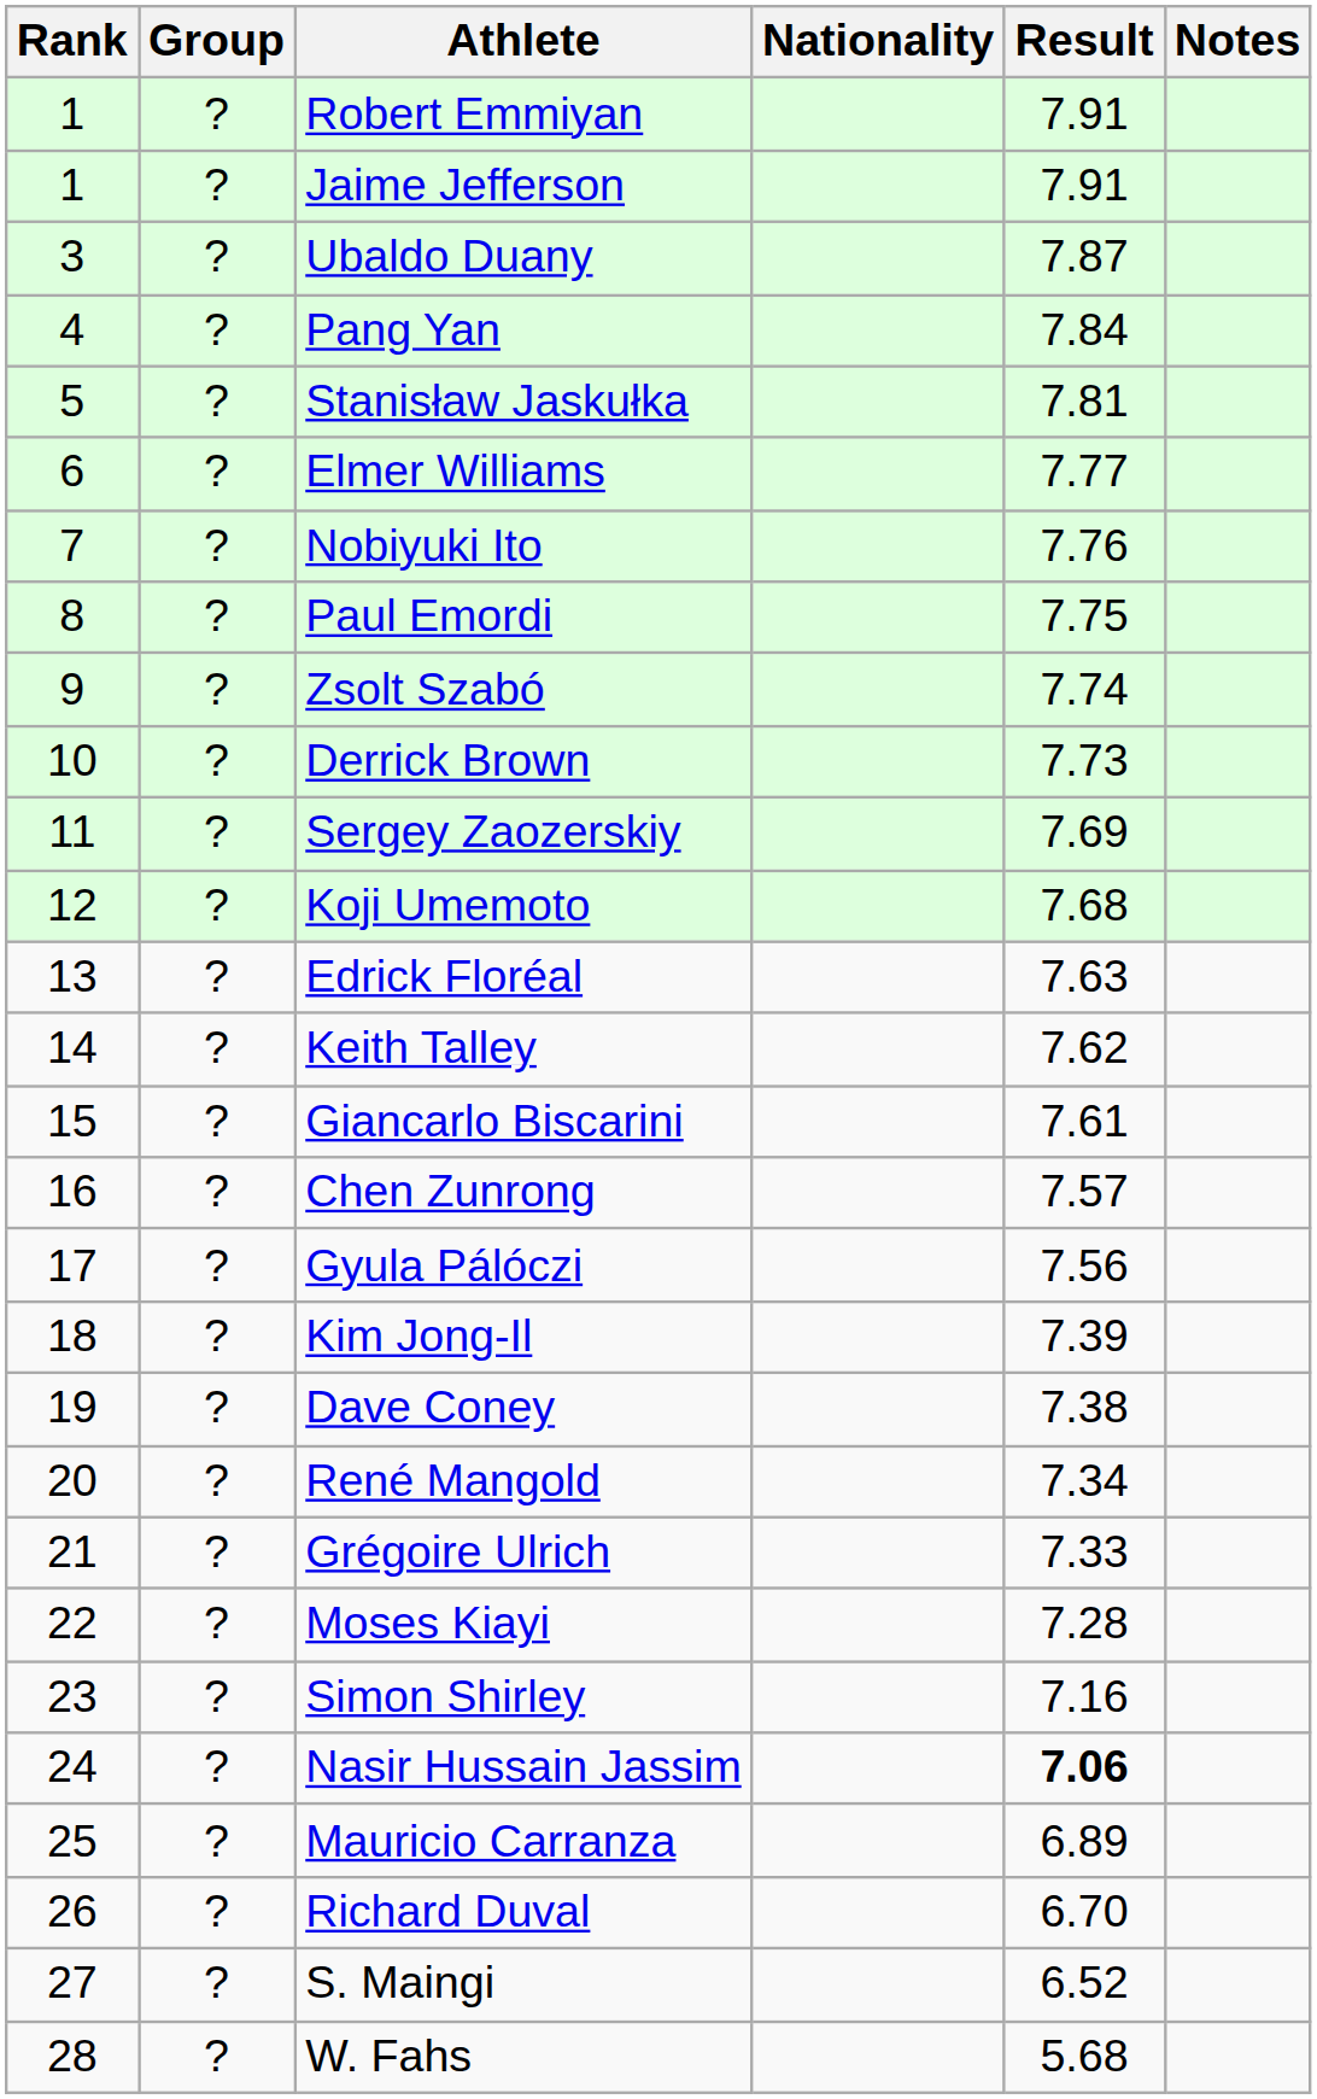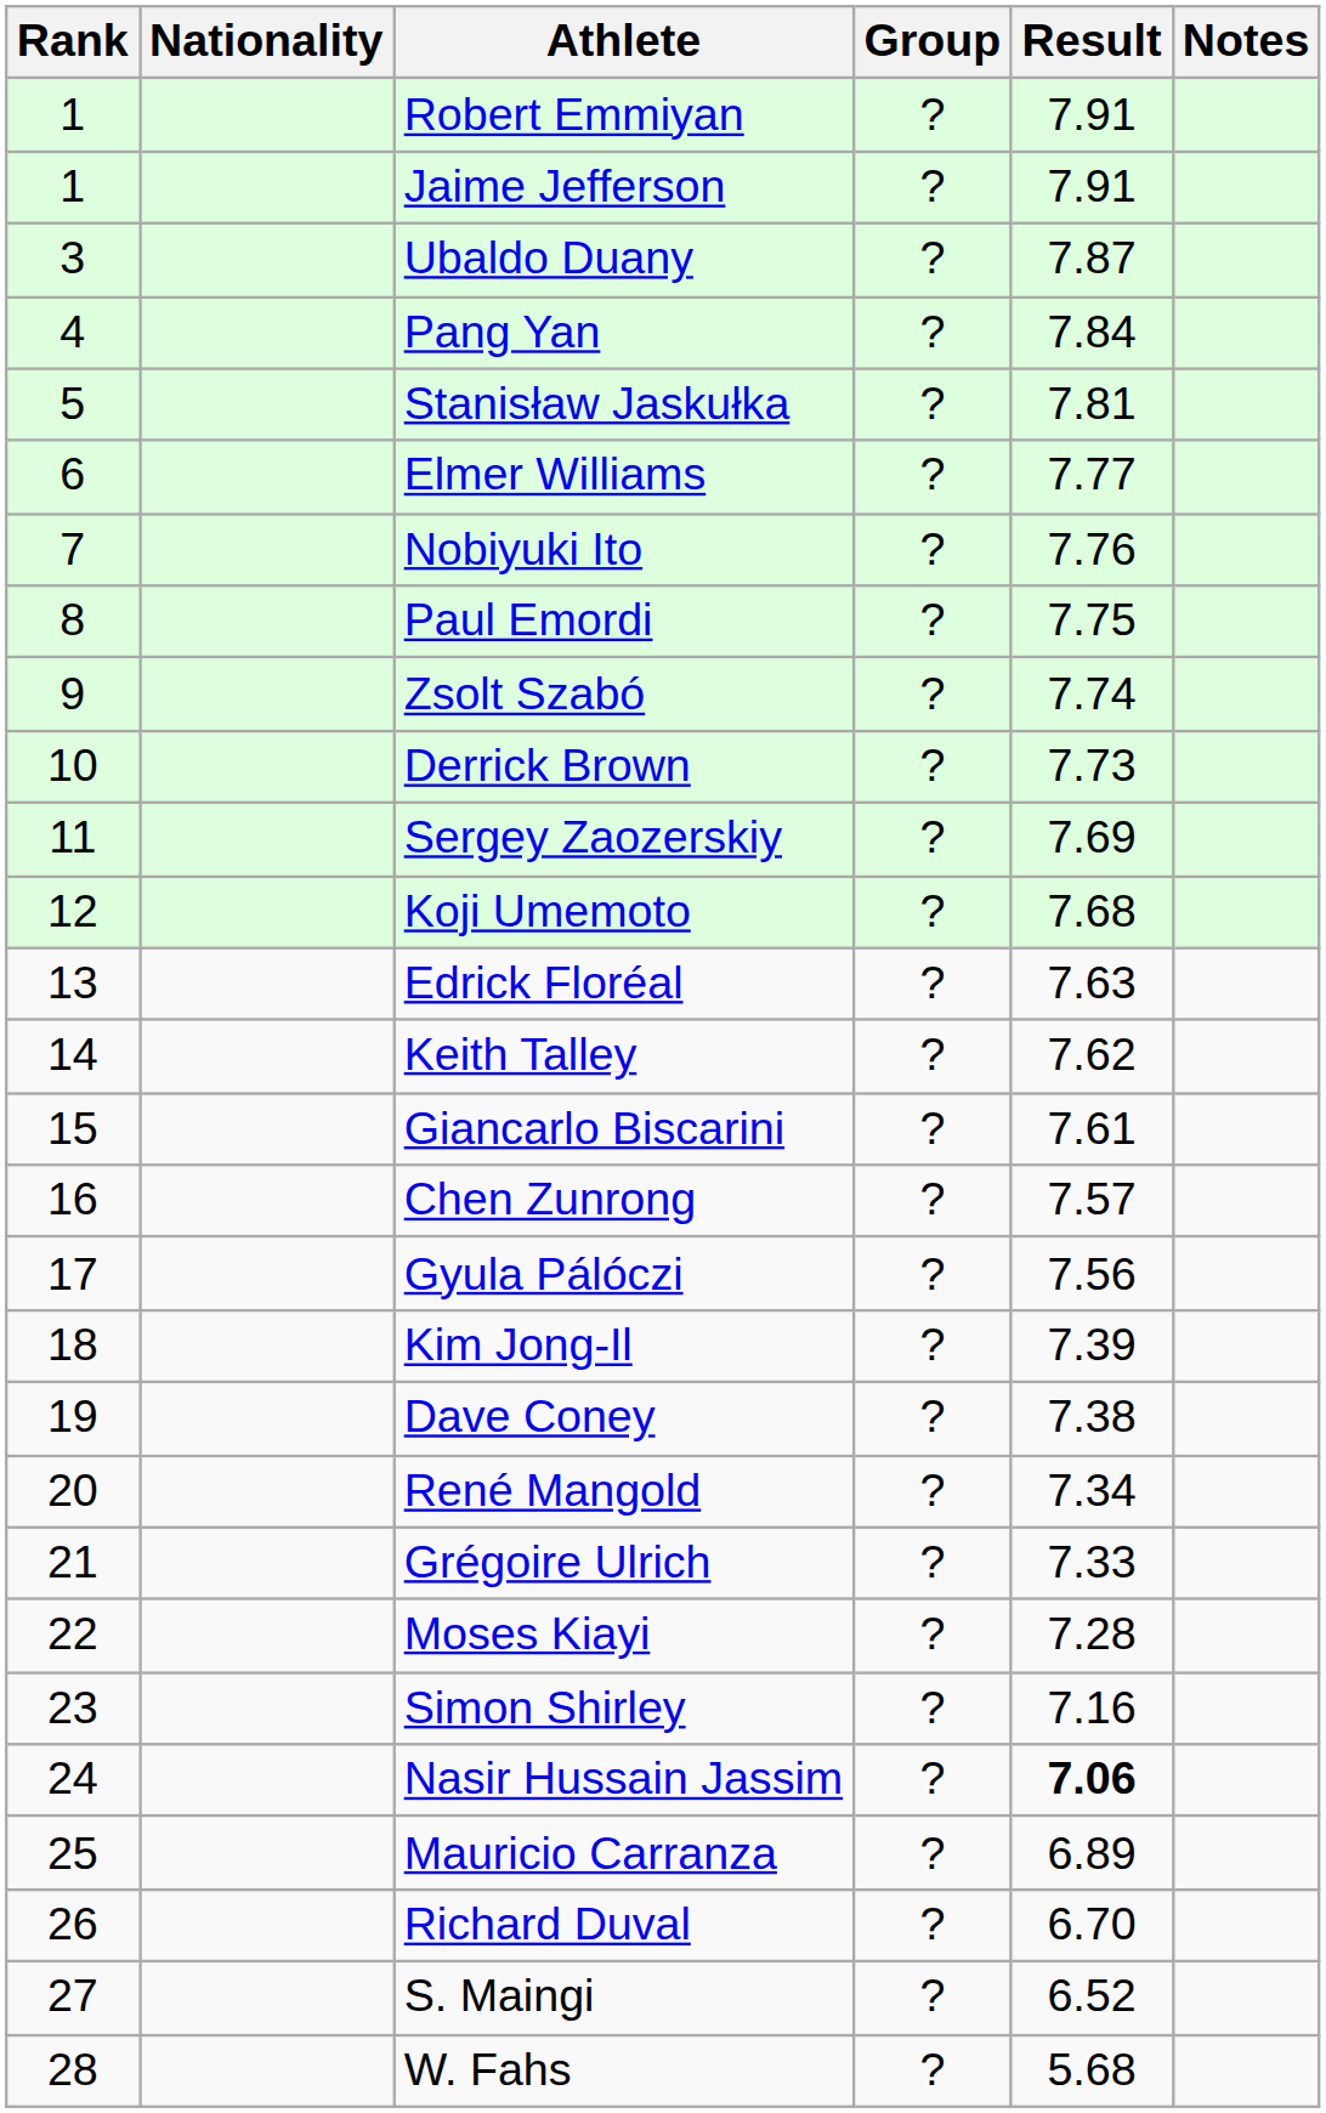columns swapped: Group <-> Nationality
